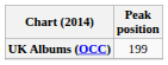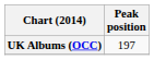UK Albums (OCC) | Peak position: 199 -> 197
